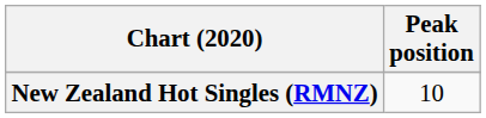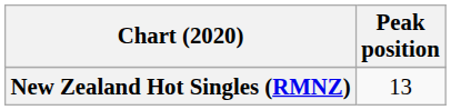New Zealand Hot Singles (RMNZ) | Peak position: 10 -> 13
